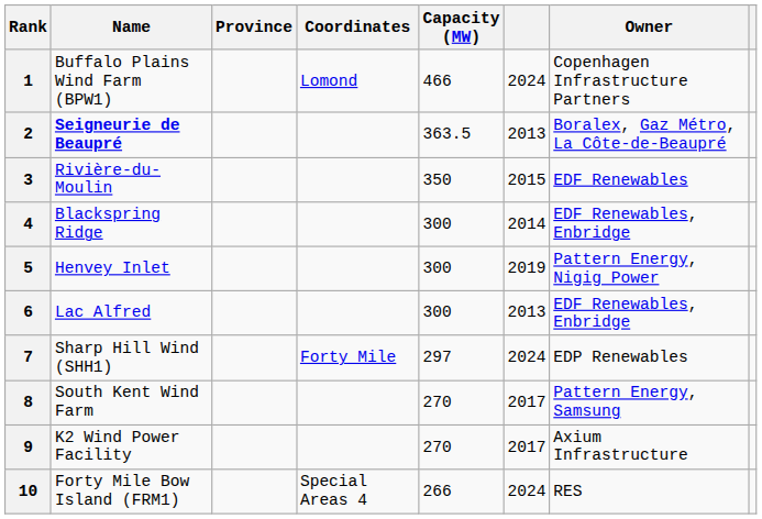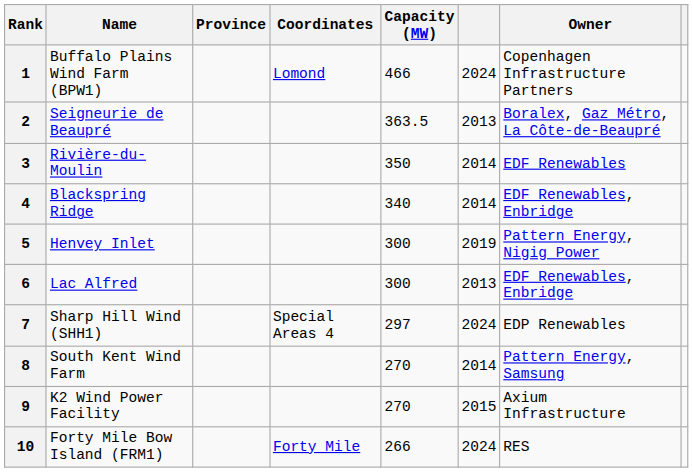2 | Name: bold -> normal
3 | column 6: 2015 -> 2014
4 | Capacity (MW): 300 -> 340
7 | Coordinates: Forty Mile -> Special Areas 4
8 | column 6: 2017 -> 2014
9 | column 6: 2017 -> 2015
10 | Coordinates: Special Areas 4 -> Forty Mile
